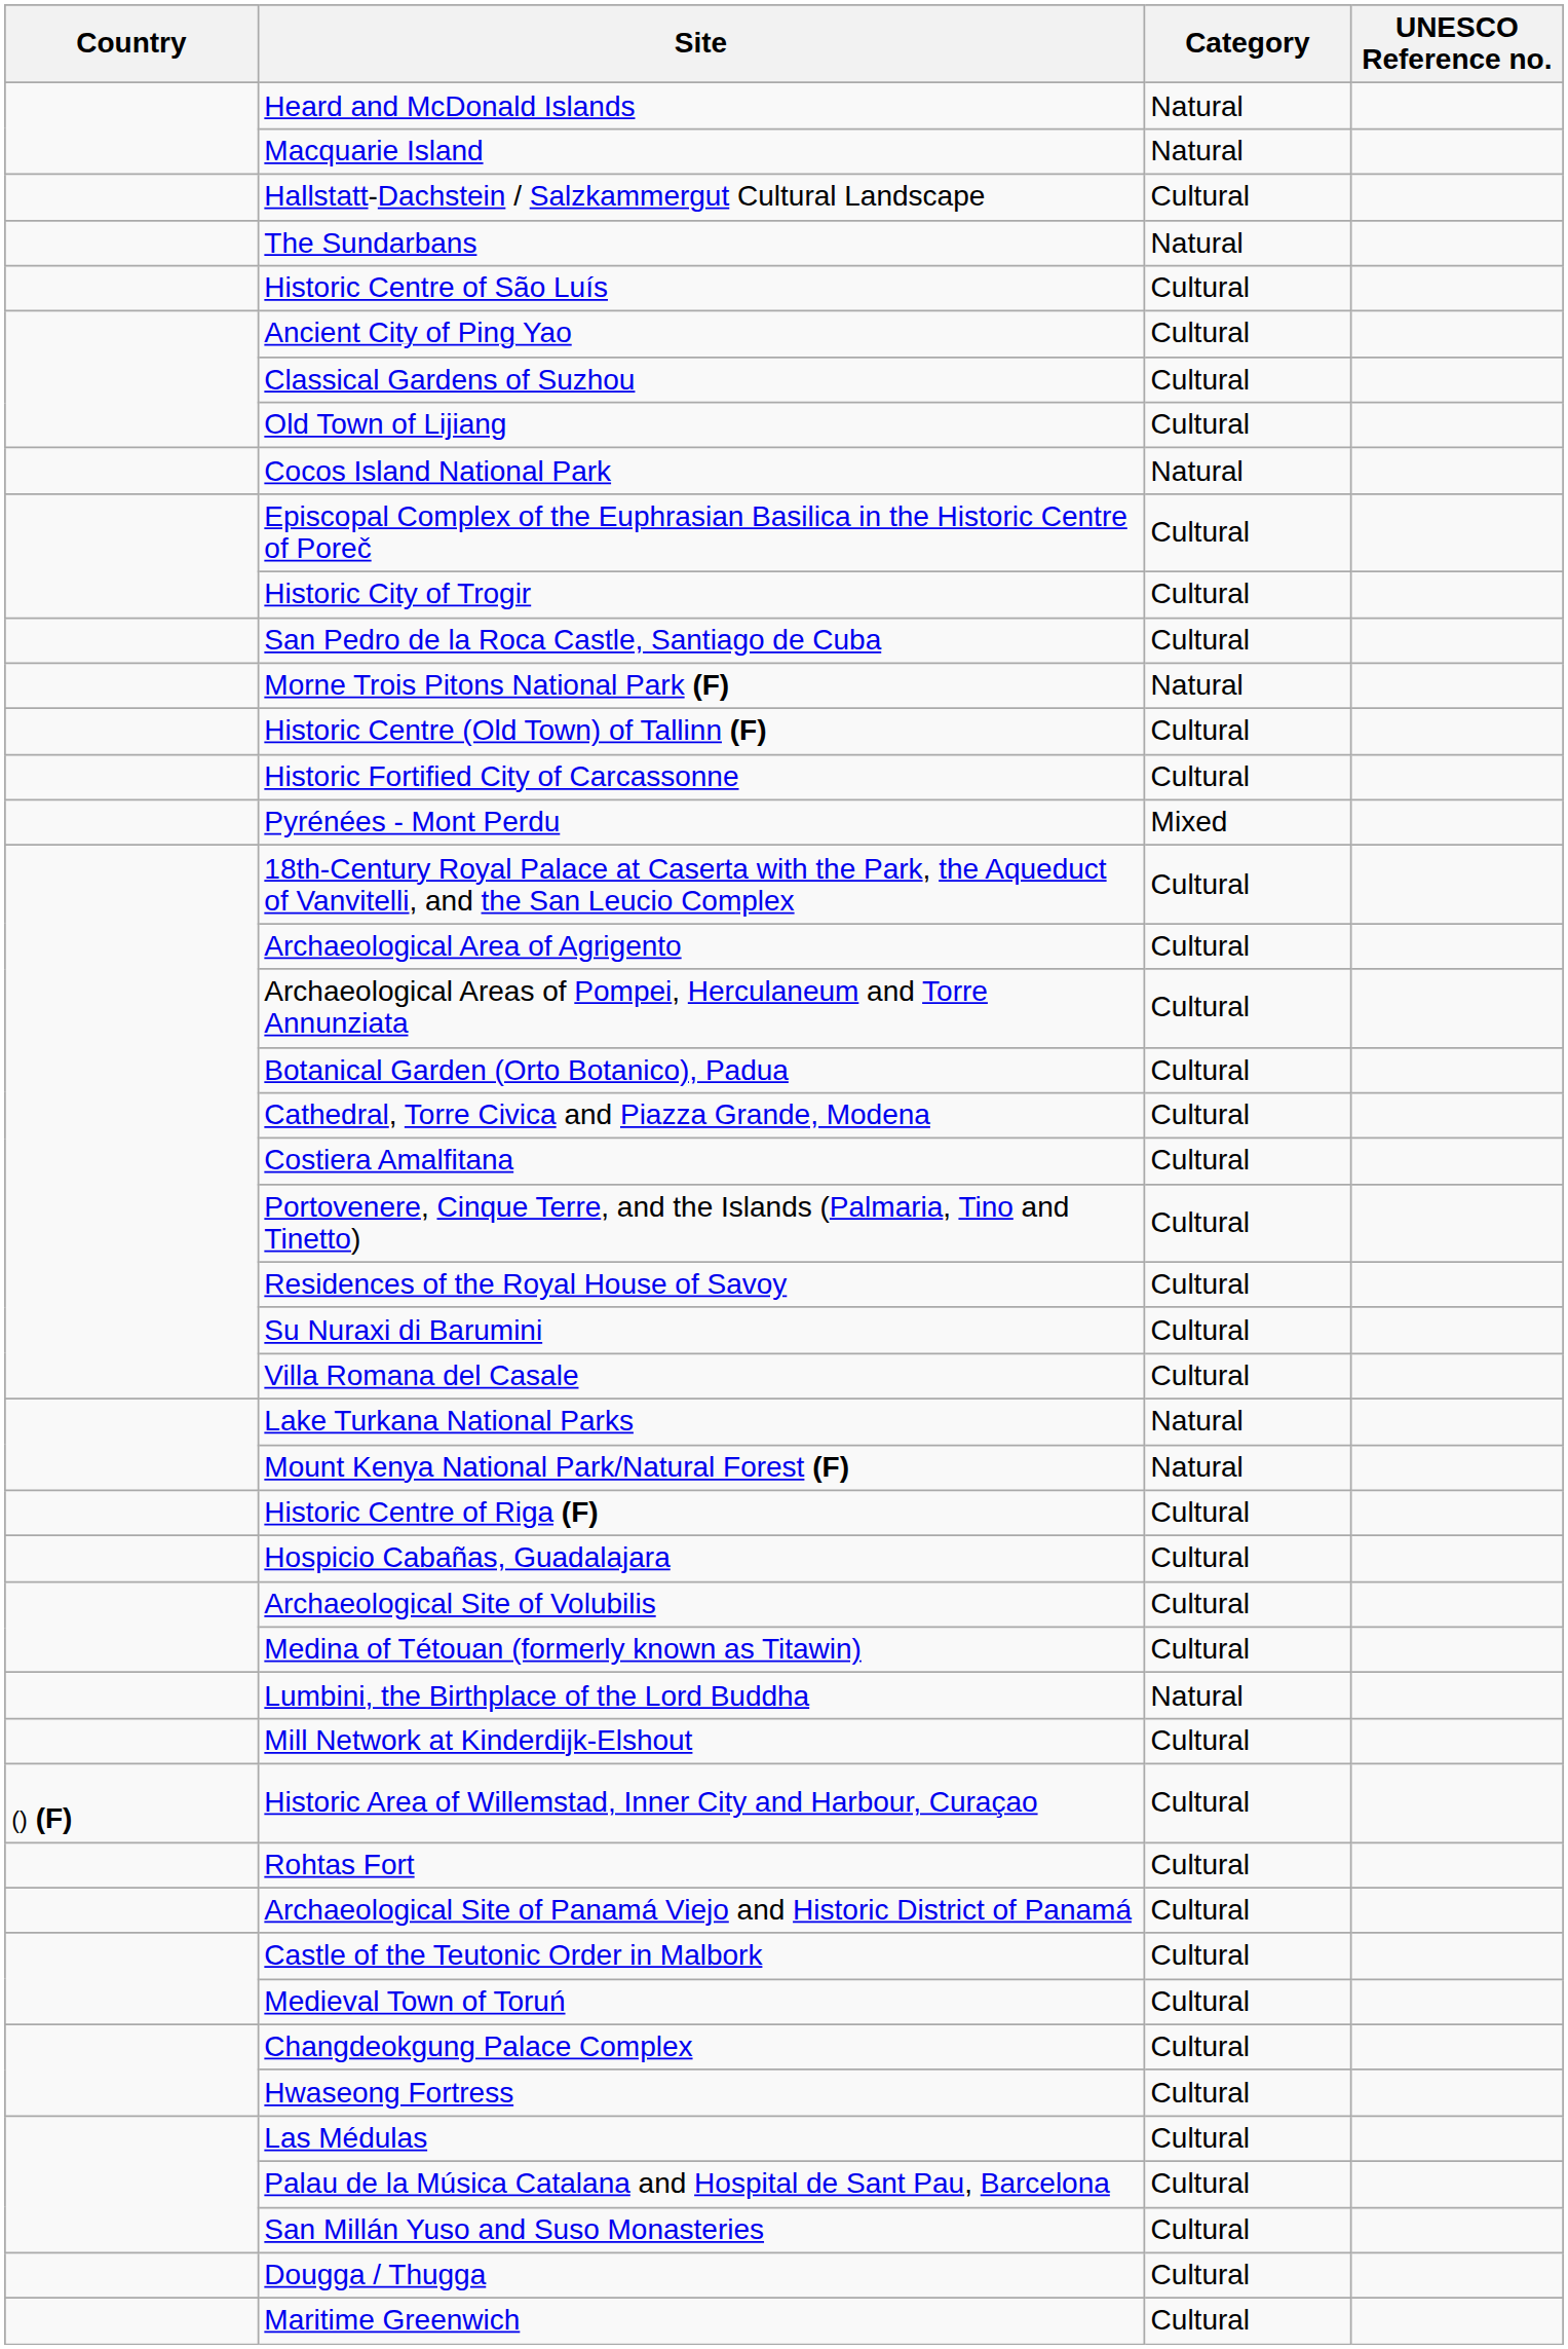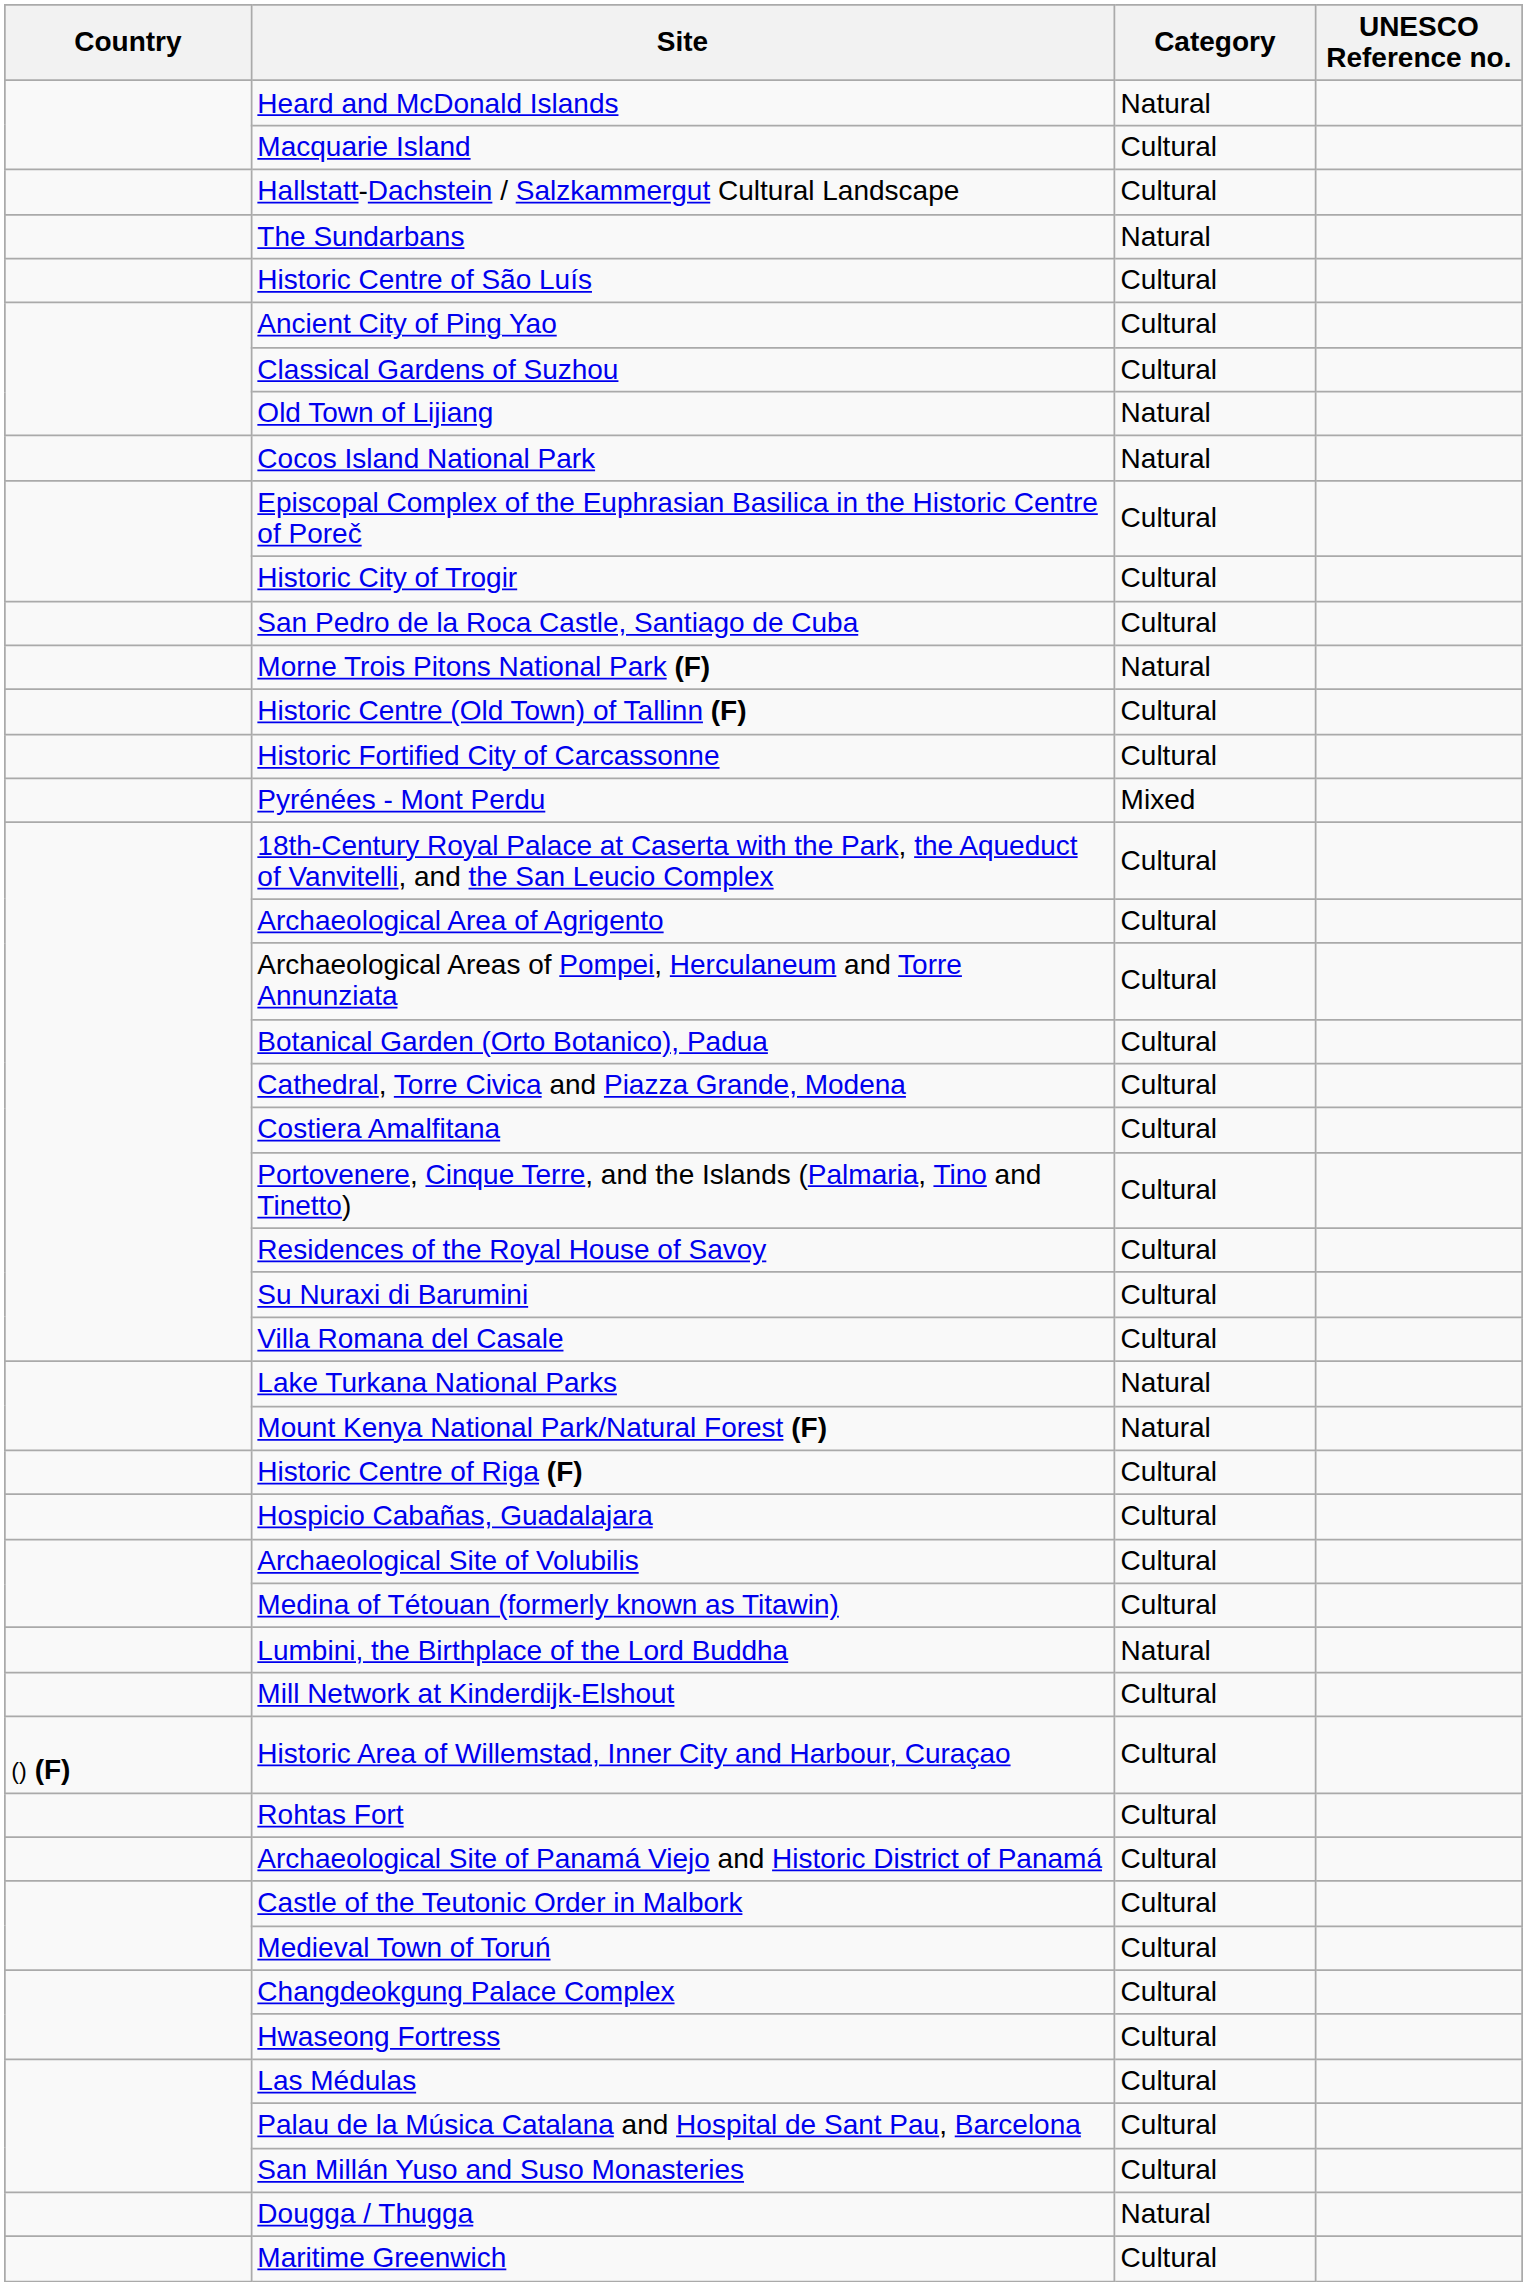Macquarie Island | Category: Natural -> Cultural
Old Town of Lijiang | Category: Cultural -> Natural
Dougga / Thugga | Category: Cultural -> Natural
